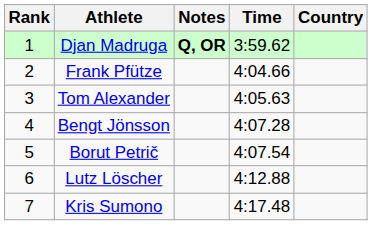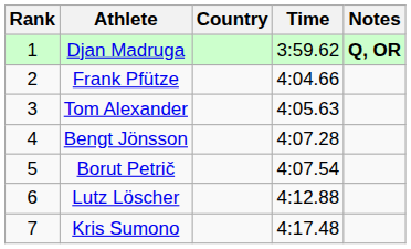columns swapped: Country <-> Notes
